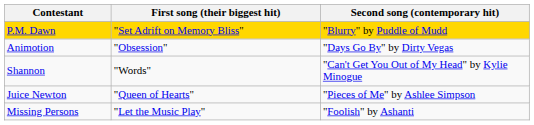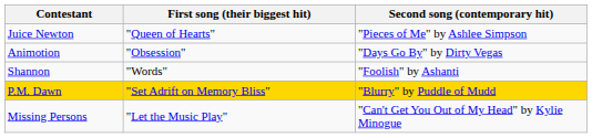rows swapped: Juice Newton <-> P.M. Dawn
Shannon | Second song (contemporary hit): "Can't Get You Out of My Head" by Kylie Minogue -> "Foolish" by Ashanti
Missing Persons | Second song (contemporary hit): "Foolish" by Ashanti -> "Can't Get You Out of My Head" by Kylie Minogue
